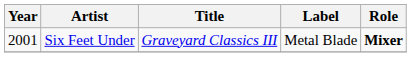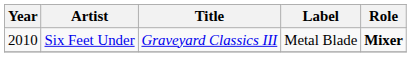Six Feet Under | Year: 2001 -> 2010
